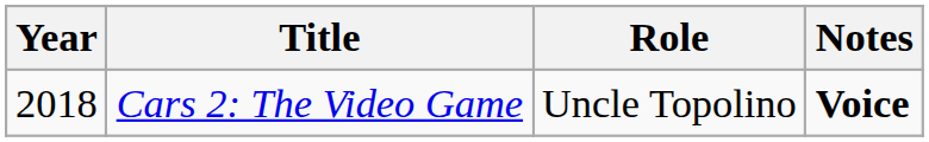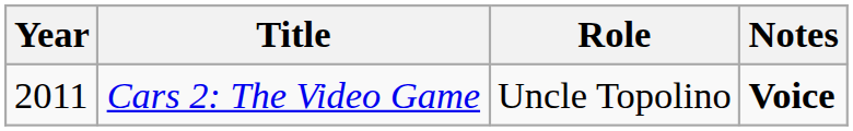Cars 2: The Video Game | Year: 2018 -> 2011
